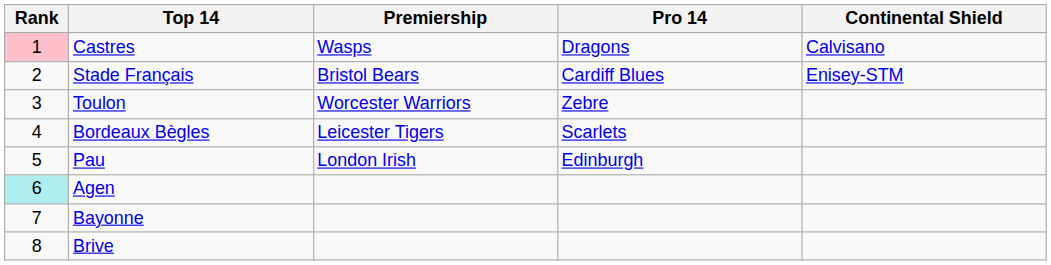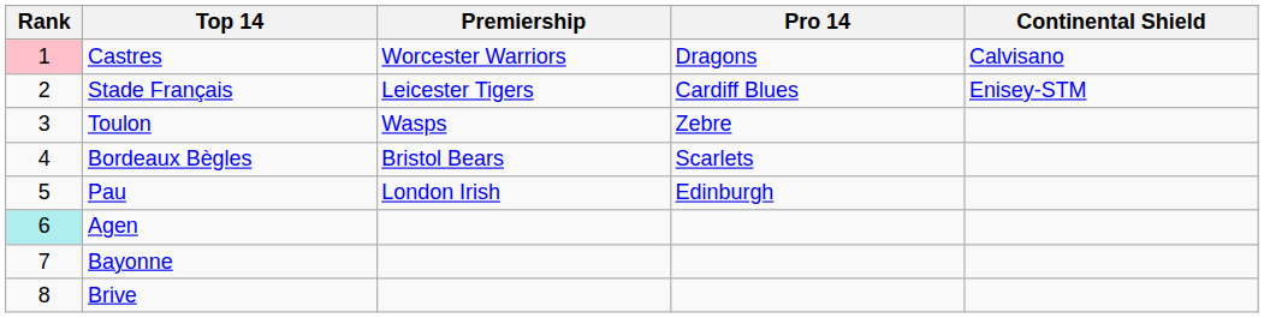Castres | Premiership: Wasps -> Worcester Warriors
Stade Français | Premiership: Bristol Bears -> Leicester Tigers
Toulon | Premiership: Worcester Warriors -> Wasps
Bordeaux Bègles | Premiership: Leicester Tigers -> Bristol Bears
